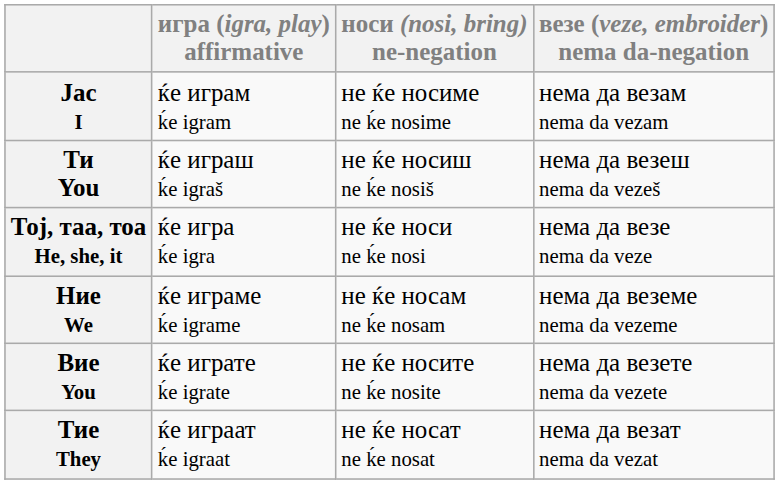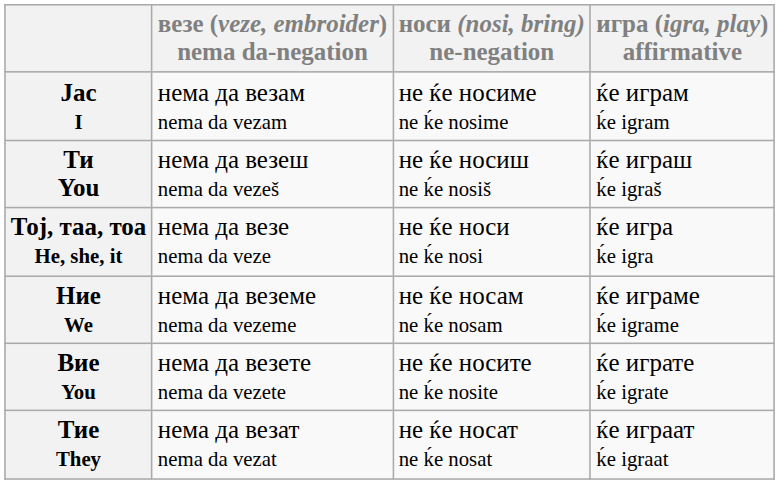columns swapped: игра (igra, play) affirmative <-> везе (veze, embroider) nema da-negation
